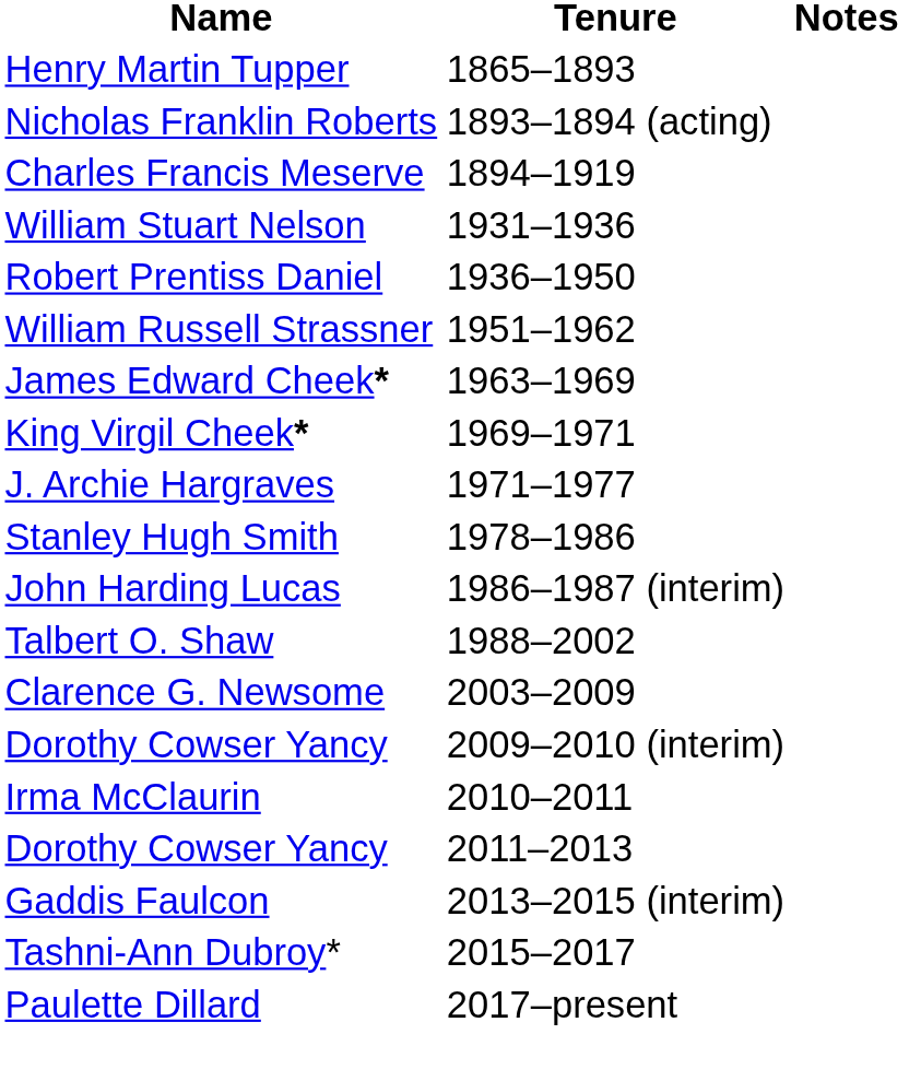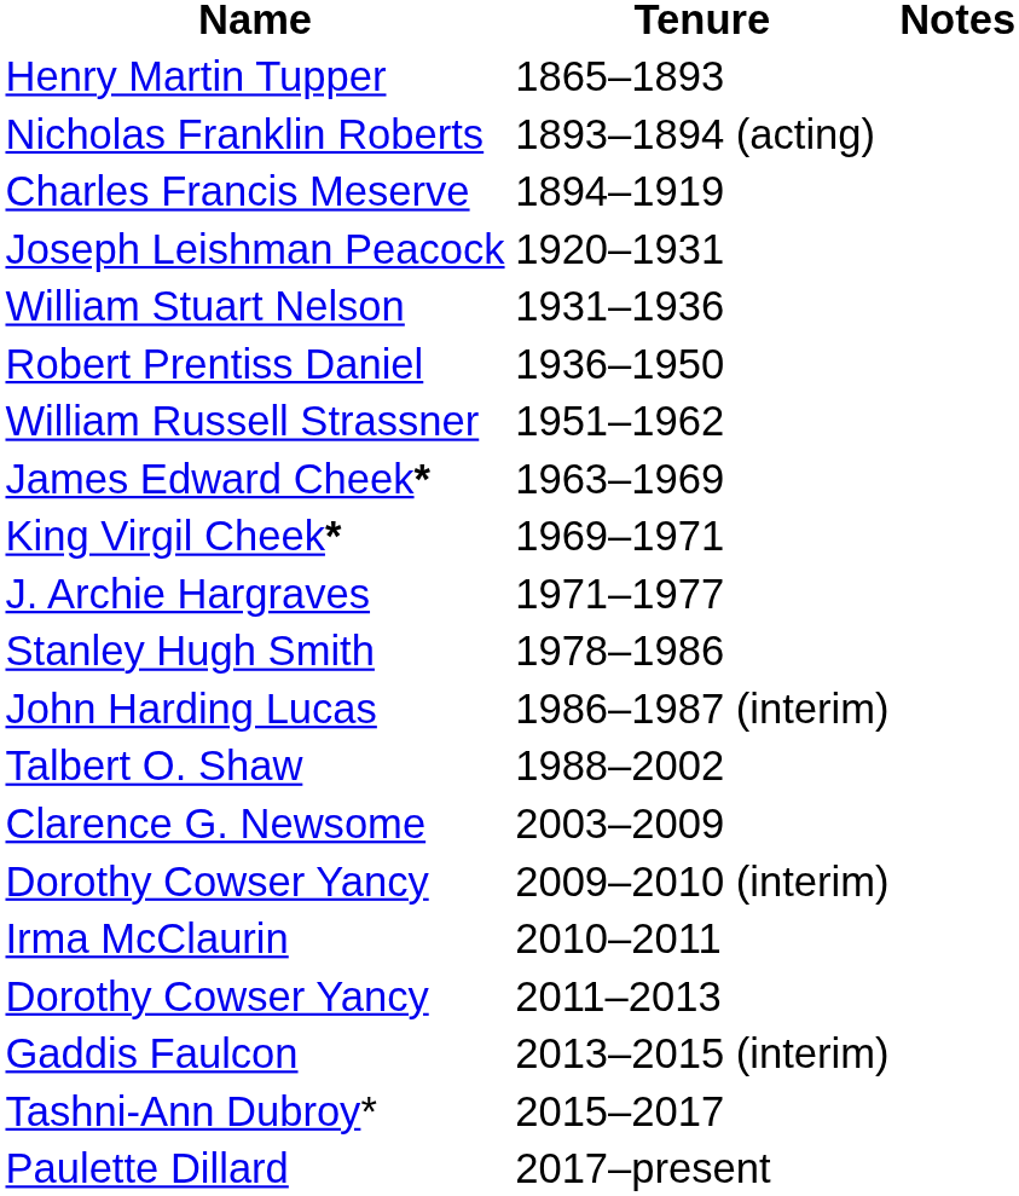+ row: Joseph Leishman Peacock | 1920–1931
